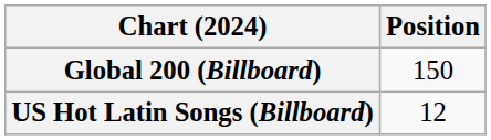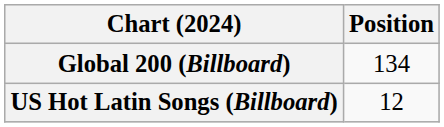Global 200 (Billboard) | Position: 150 -> 134
